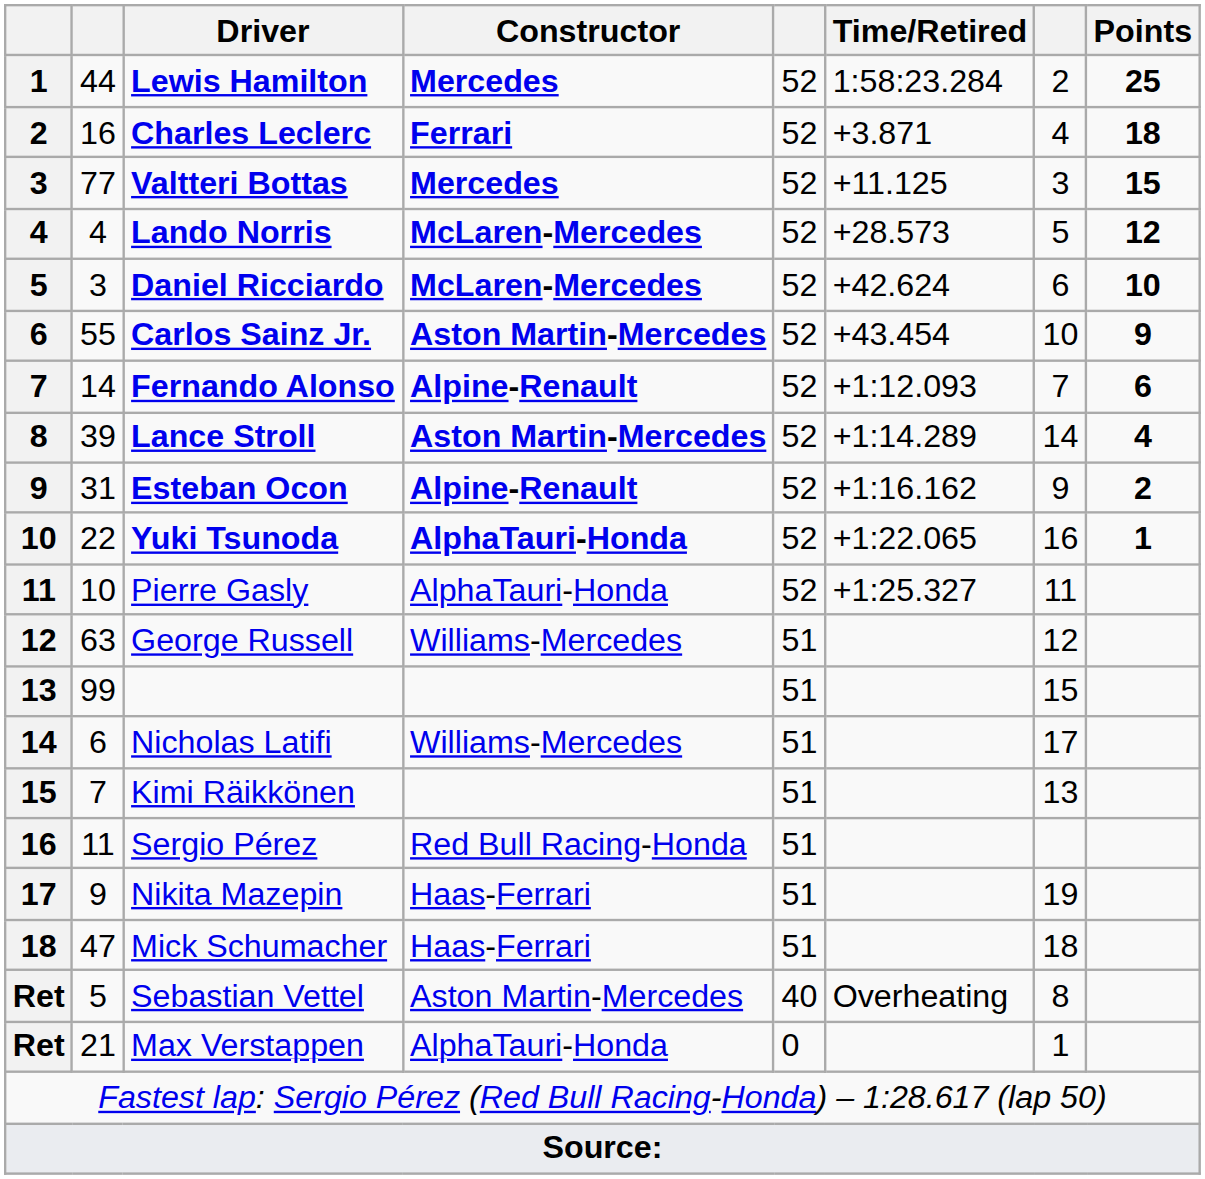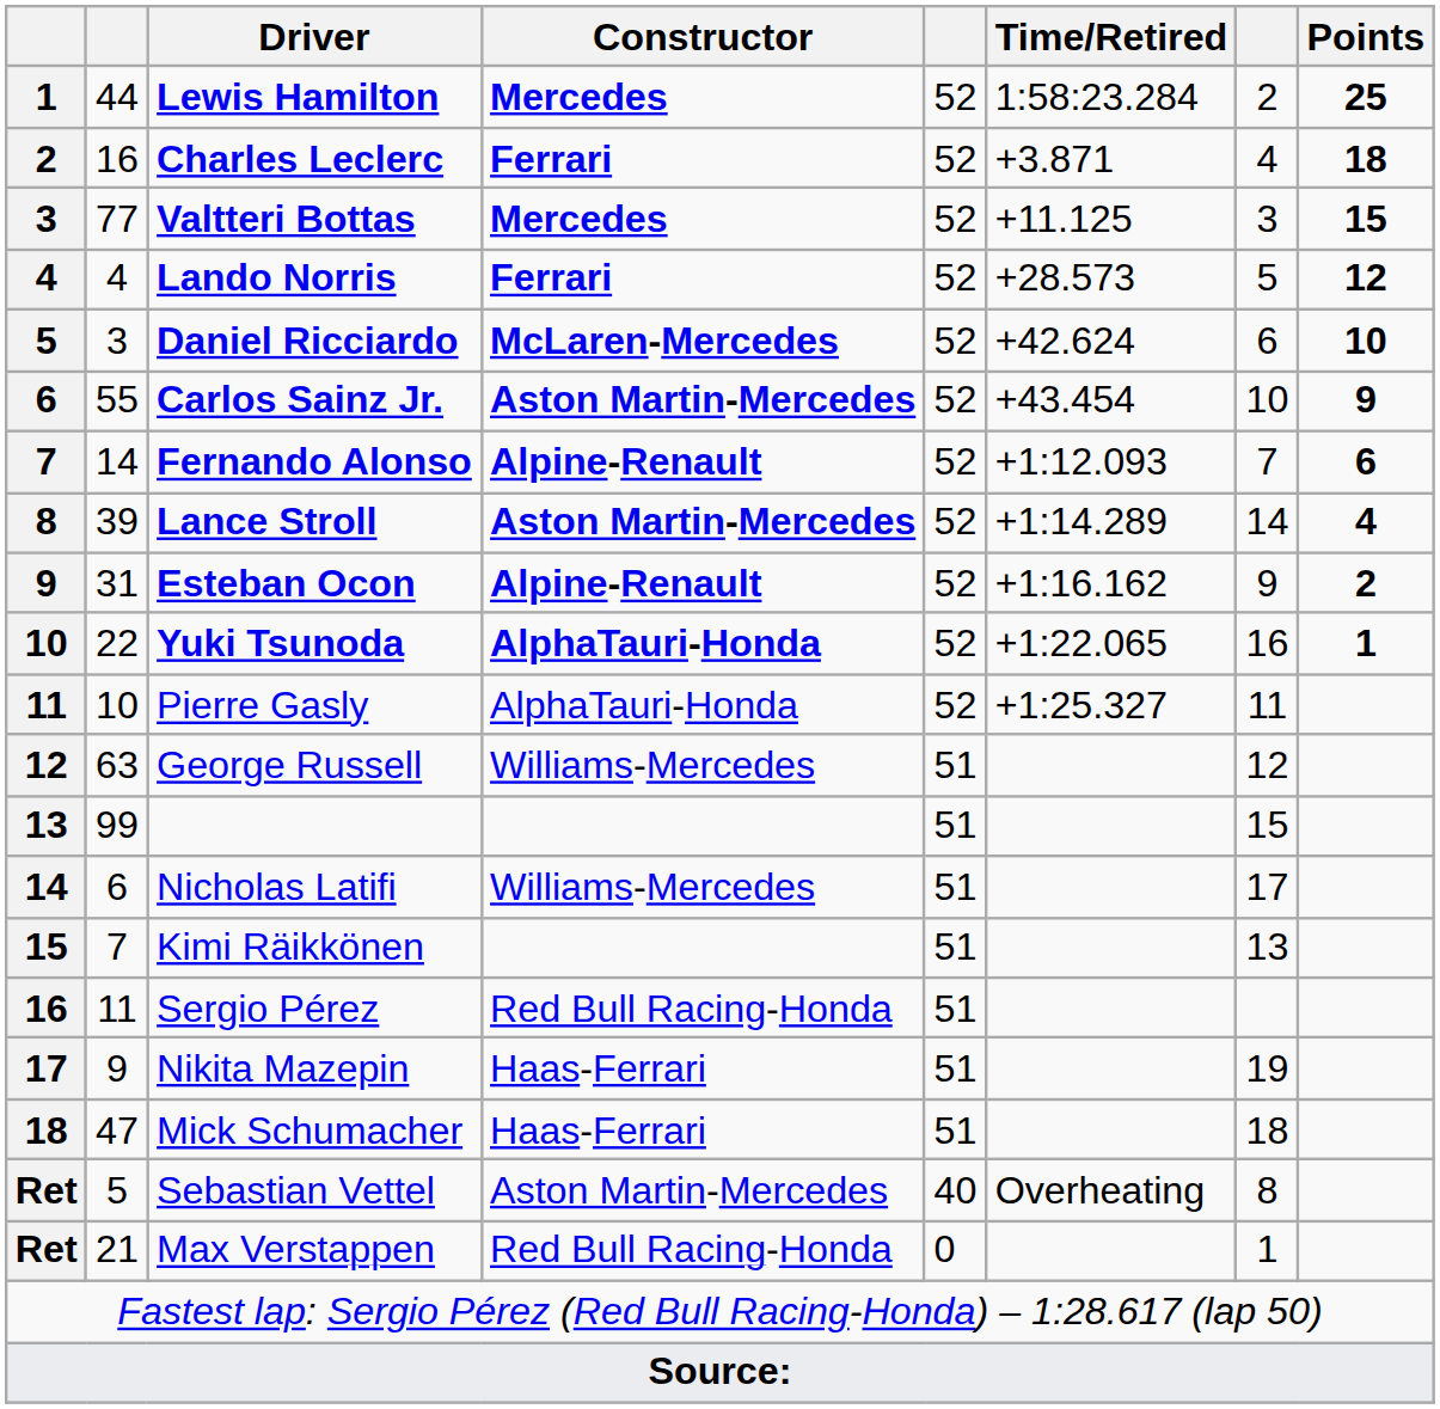Lando Norris | Constructor: McLaren-Mercedes -> Ferrari
Max Verstappen | Constructor: AlphaTauri-Honda -> Red Bull Racing-Honda
